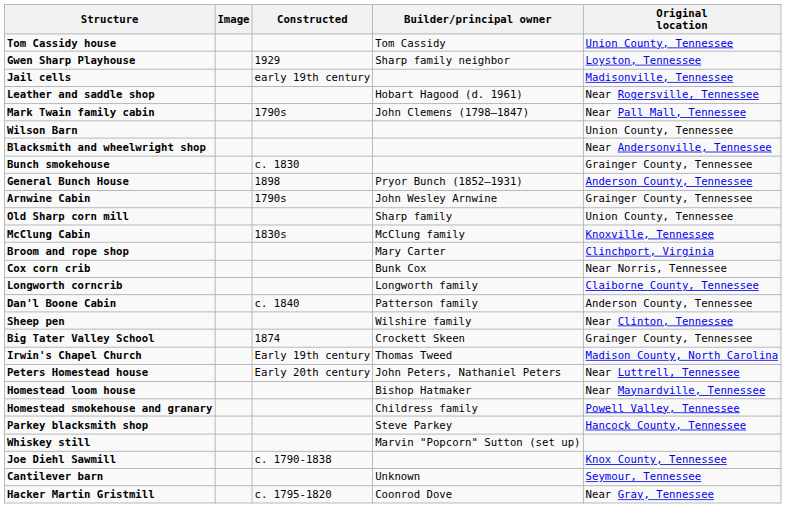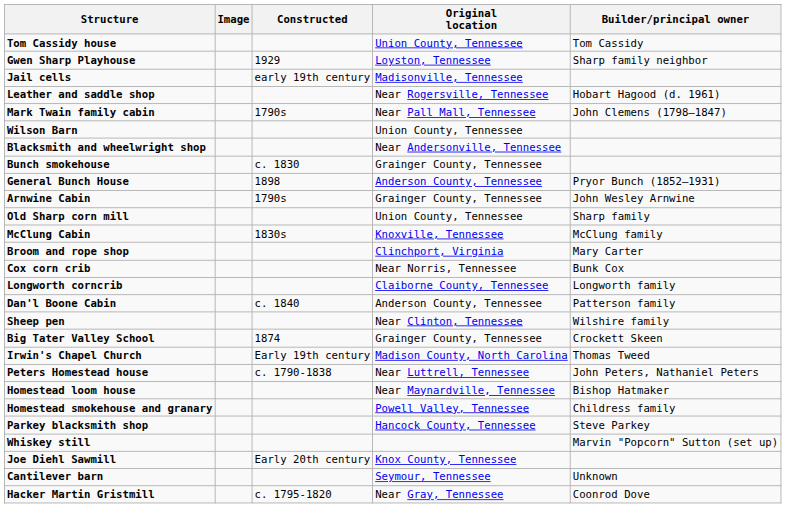columns swapped: Original location <-> Builder/principal owner
Peters Homestead house | Constructed: Early 20th century -> c. 1790-1838
Joe Diehl Sawmill | Constructed: c. 1790-1838 -> Early 20th century
